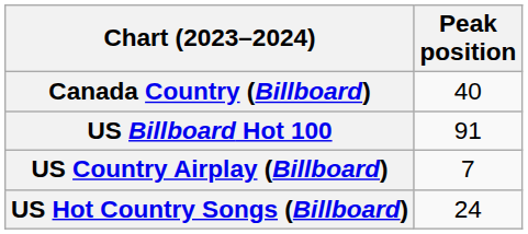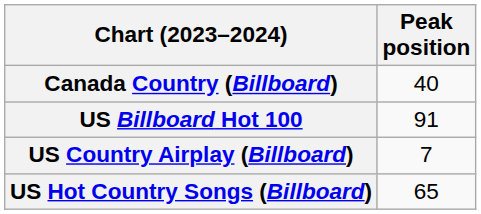US Hot Country Songs (Billboard) | Peak position: 24 -> 65
